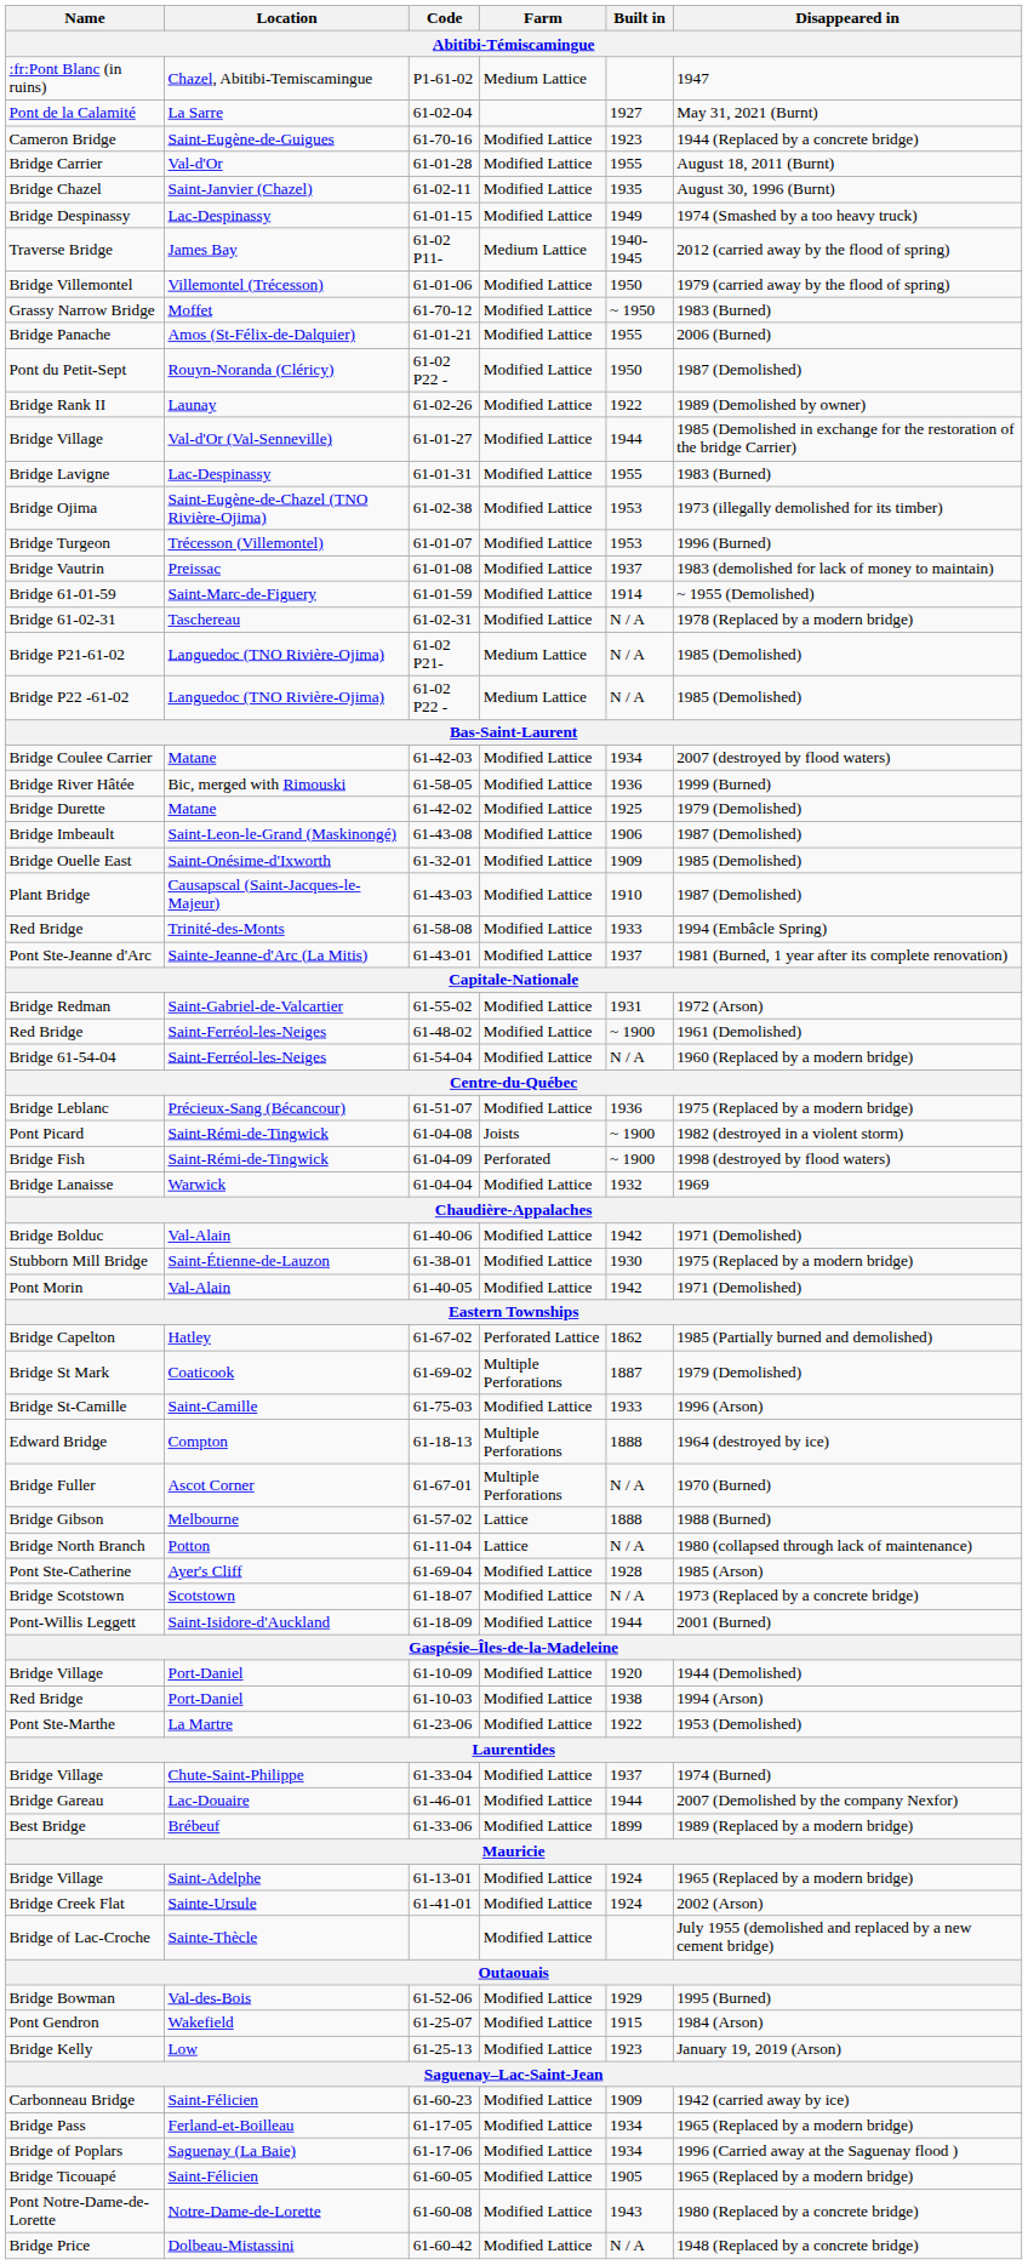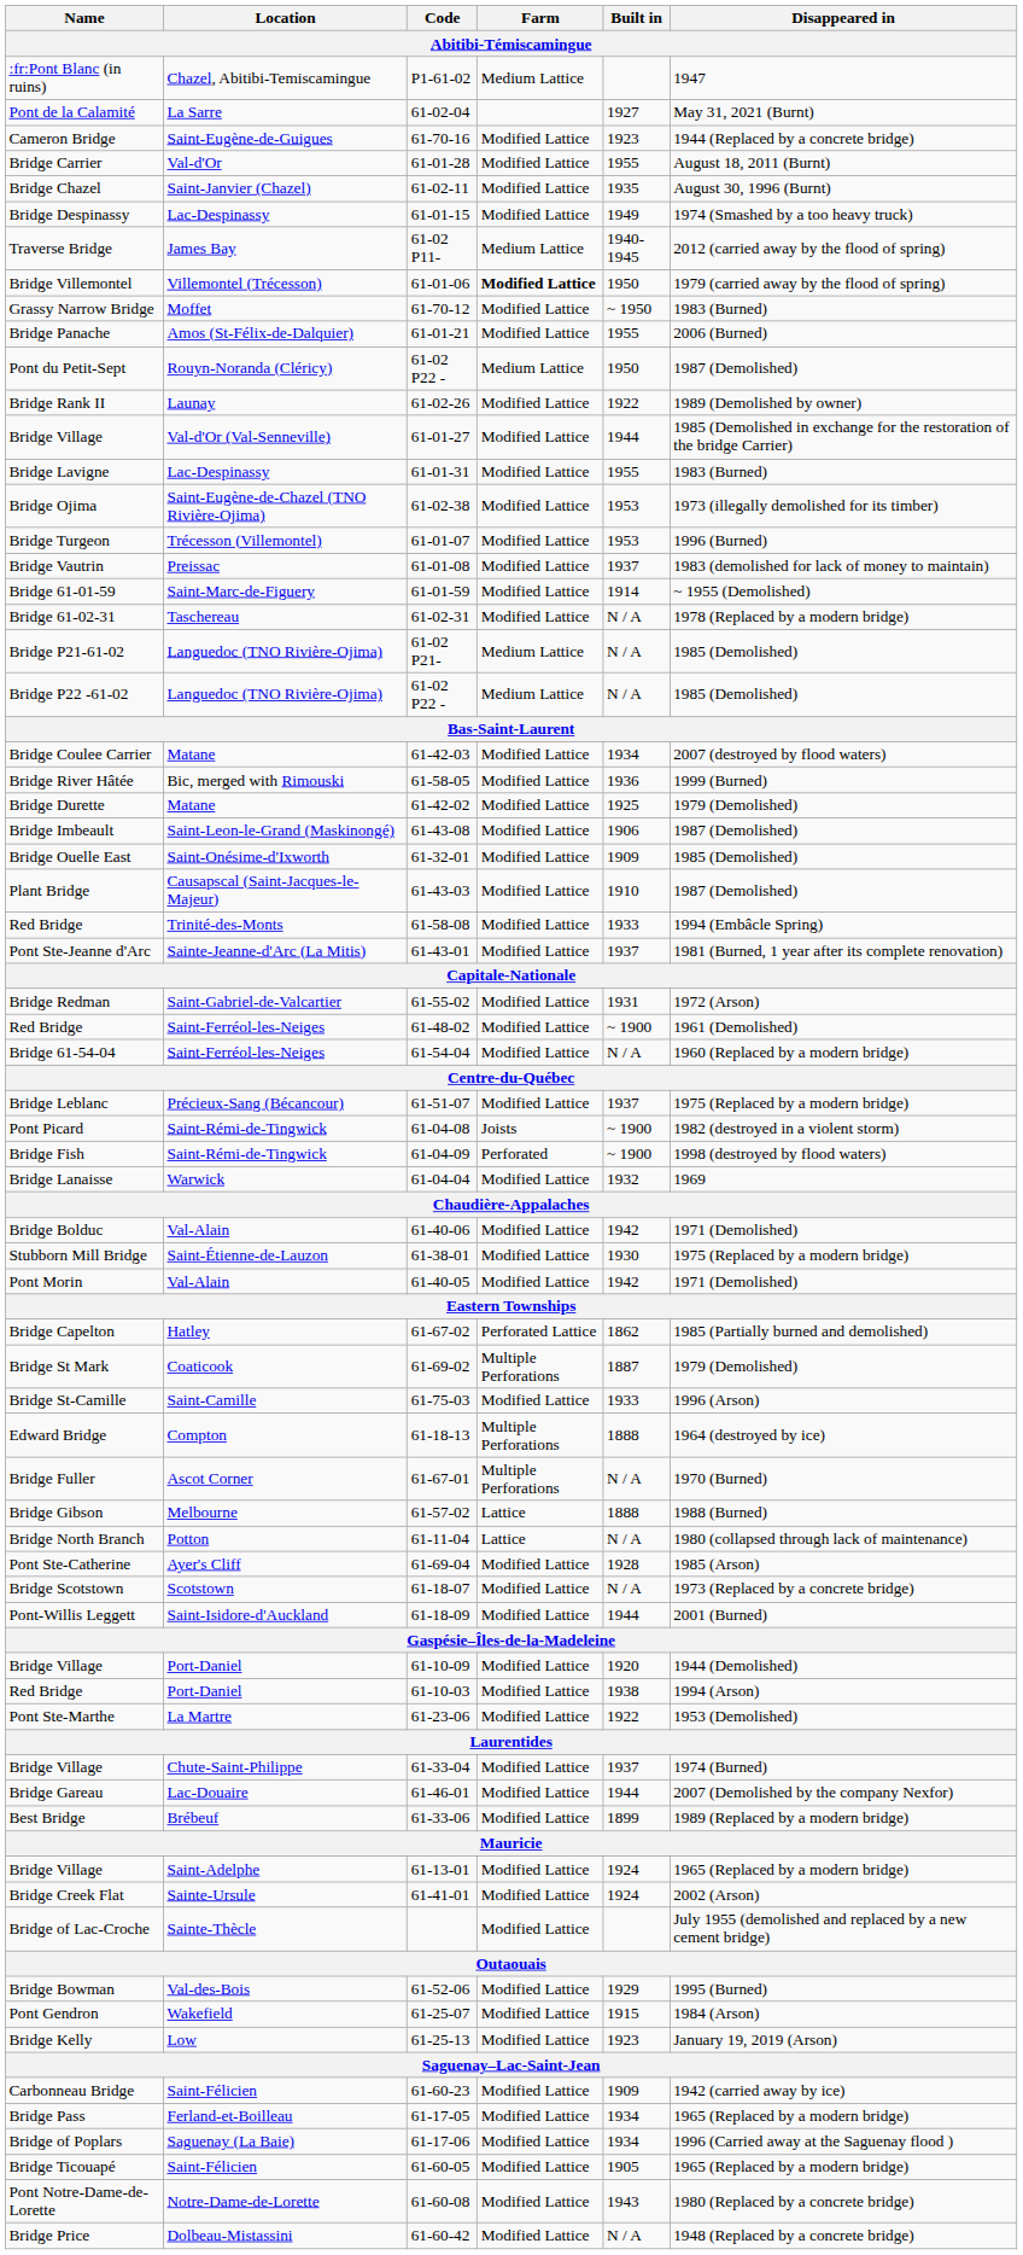Bridge Villemontel | Farm: normal -> bold
Pont du Petit-Sept | Farm: Modified Lattice -> Medium Lattice
Bridge Leblanc | Built in: 1936 -> 1937
